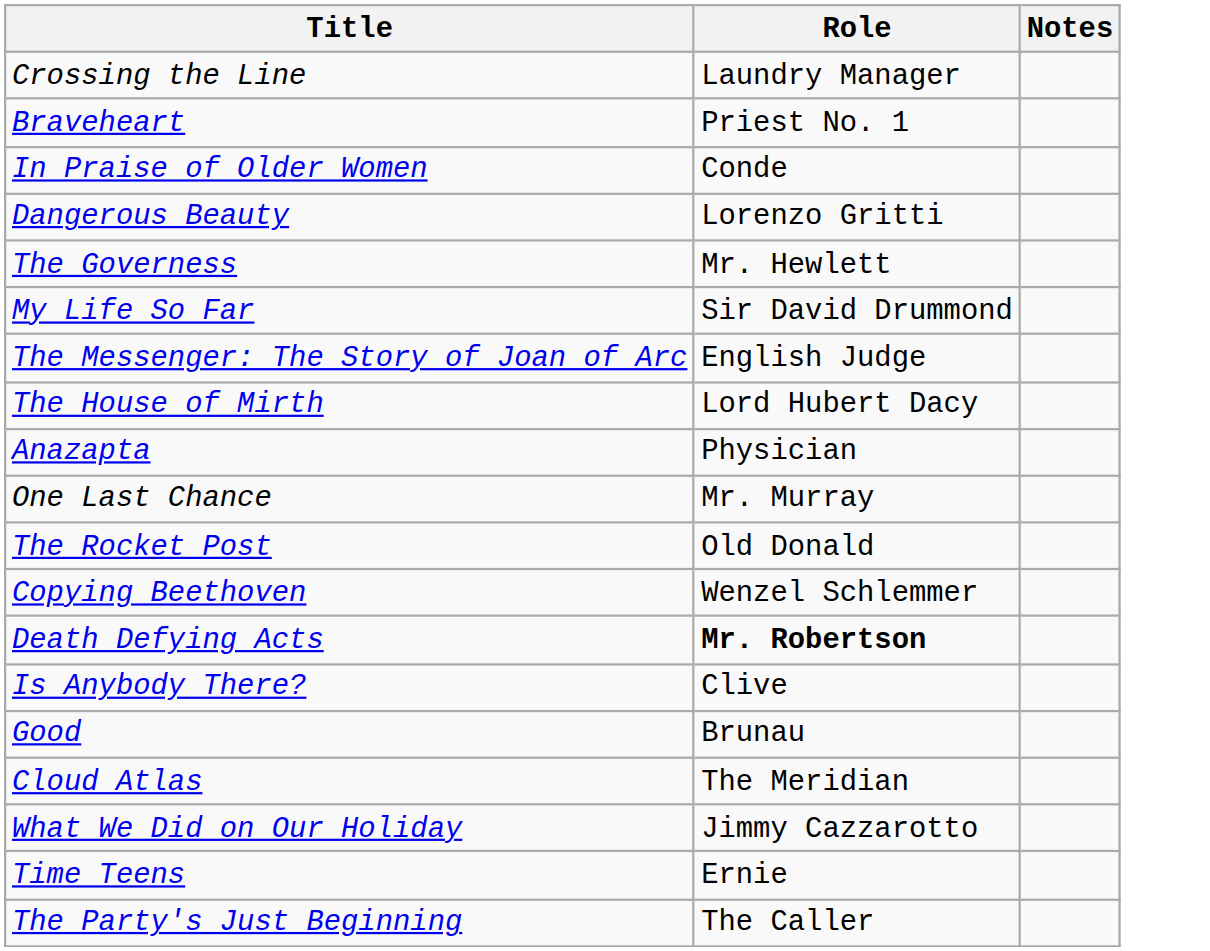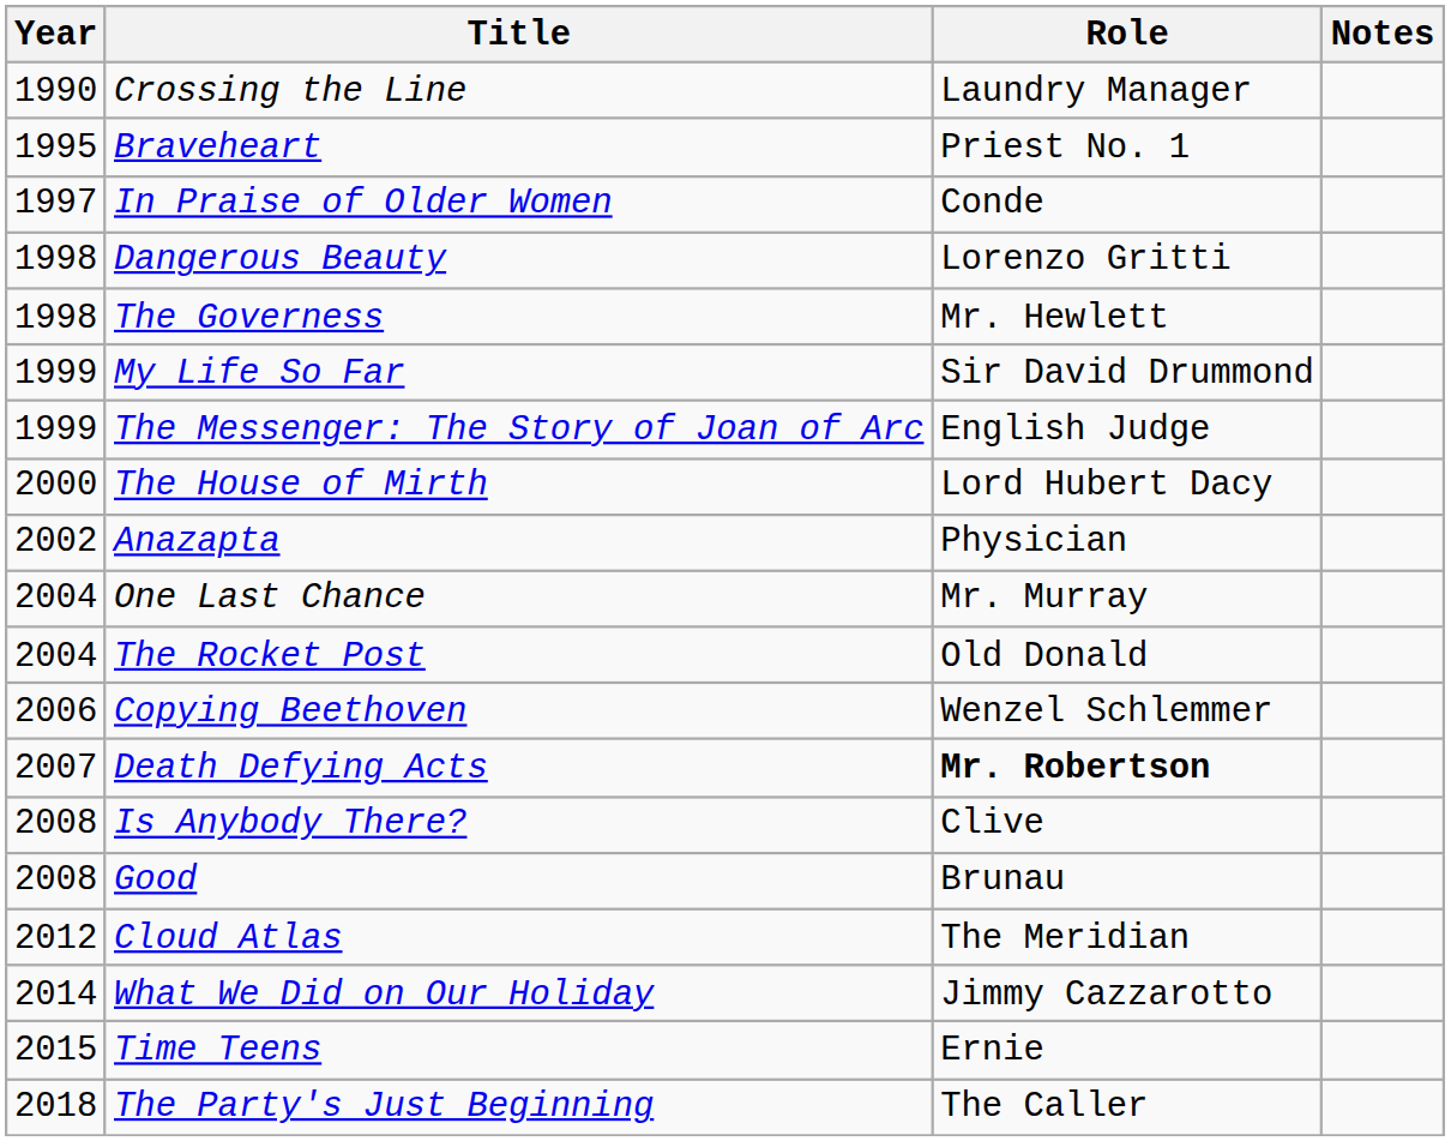+ column: Year | 1990 | 1995 | 1997 | 1998 | 1998 | 1999 | 1999 | 2000 | 2002 | 2004 | 2004 | 2006 | 2007 | 2008 | 2008 | 2012 | 2014 | 2015 | 2018
